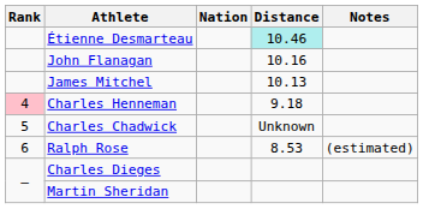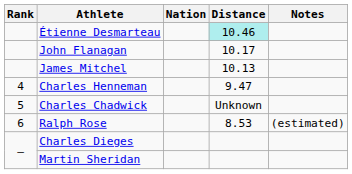John Flanagan | Distance: 10.16 -> 10.17
Charles Henneman | Rank: pink background -> no background
Charles Henneman | Distance: 9.18 -> 9.47
